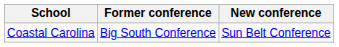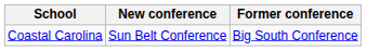columns swapped: Former conference <-> New conference
